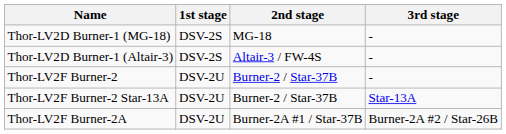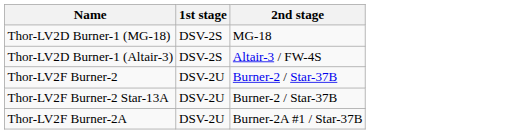- column: 3rd stage | - | - | - | Star-13A | Burner-2A #2 / Star-26B
